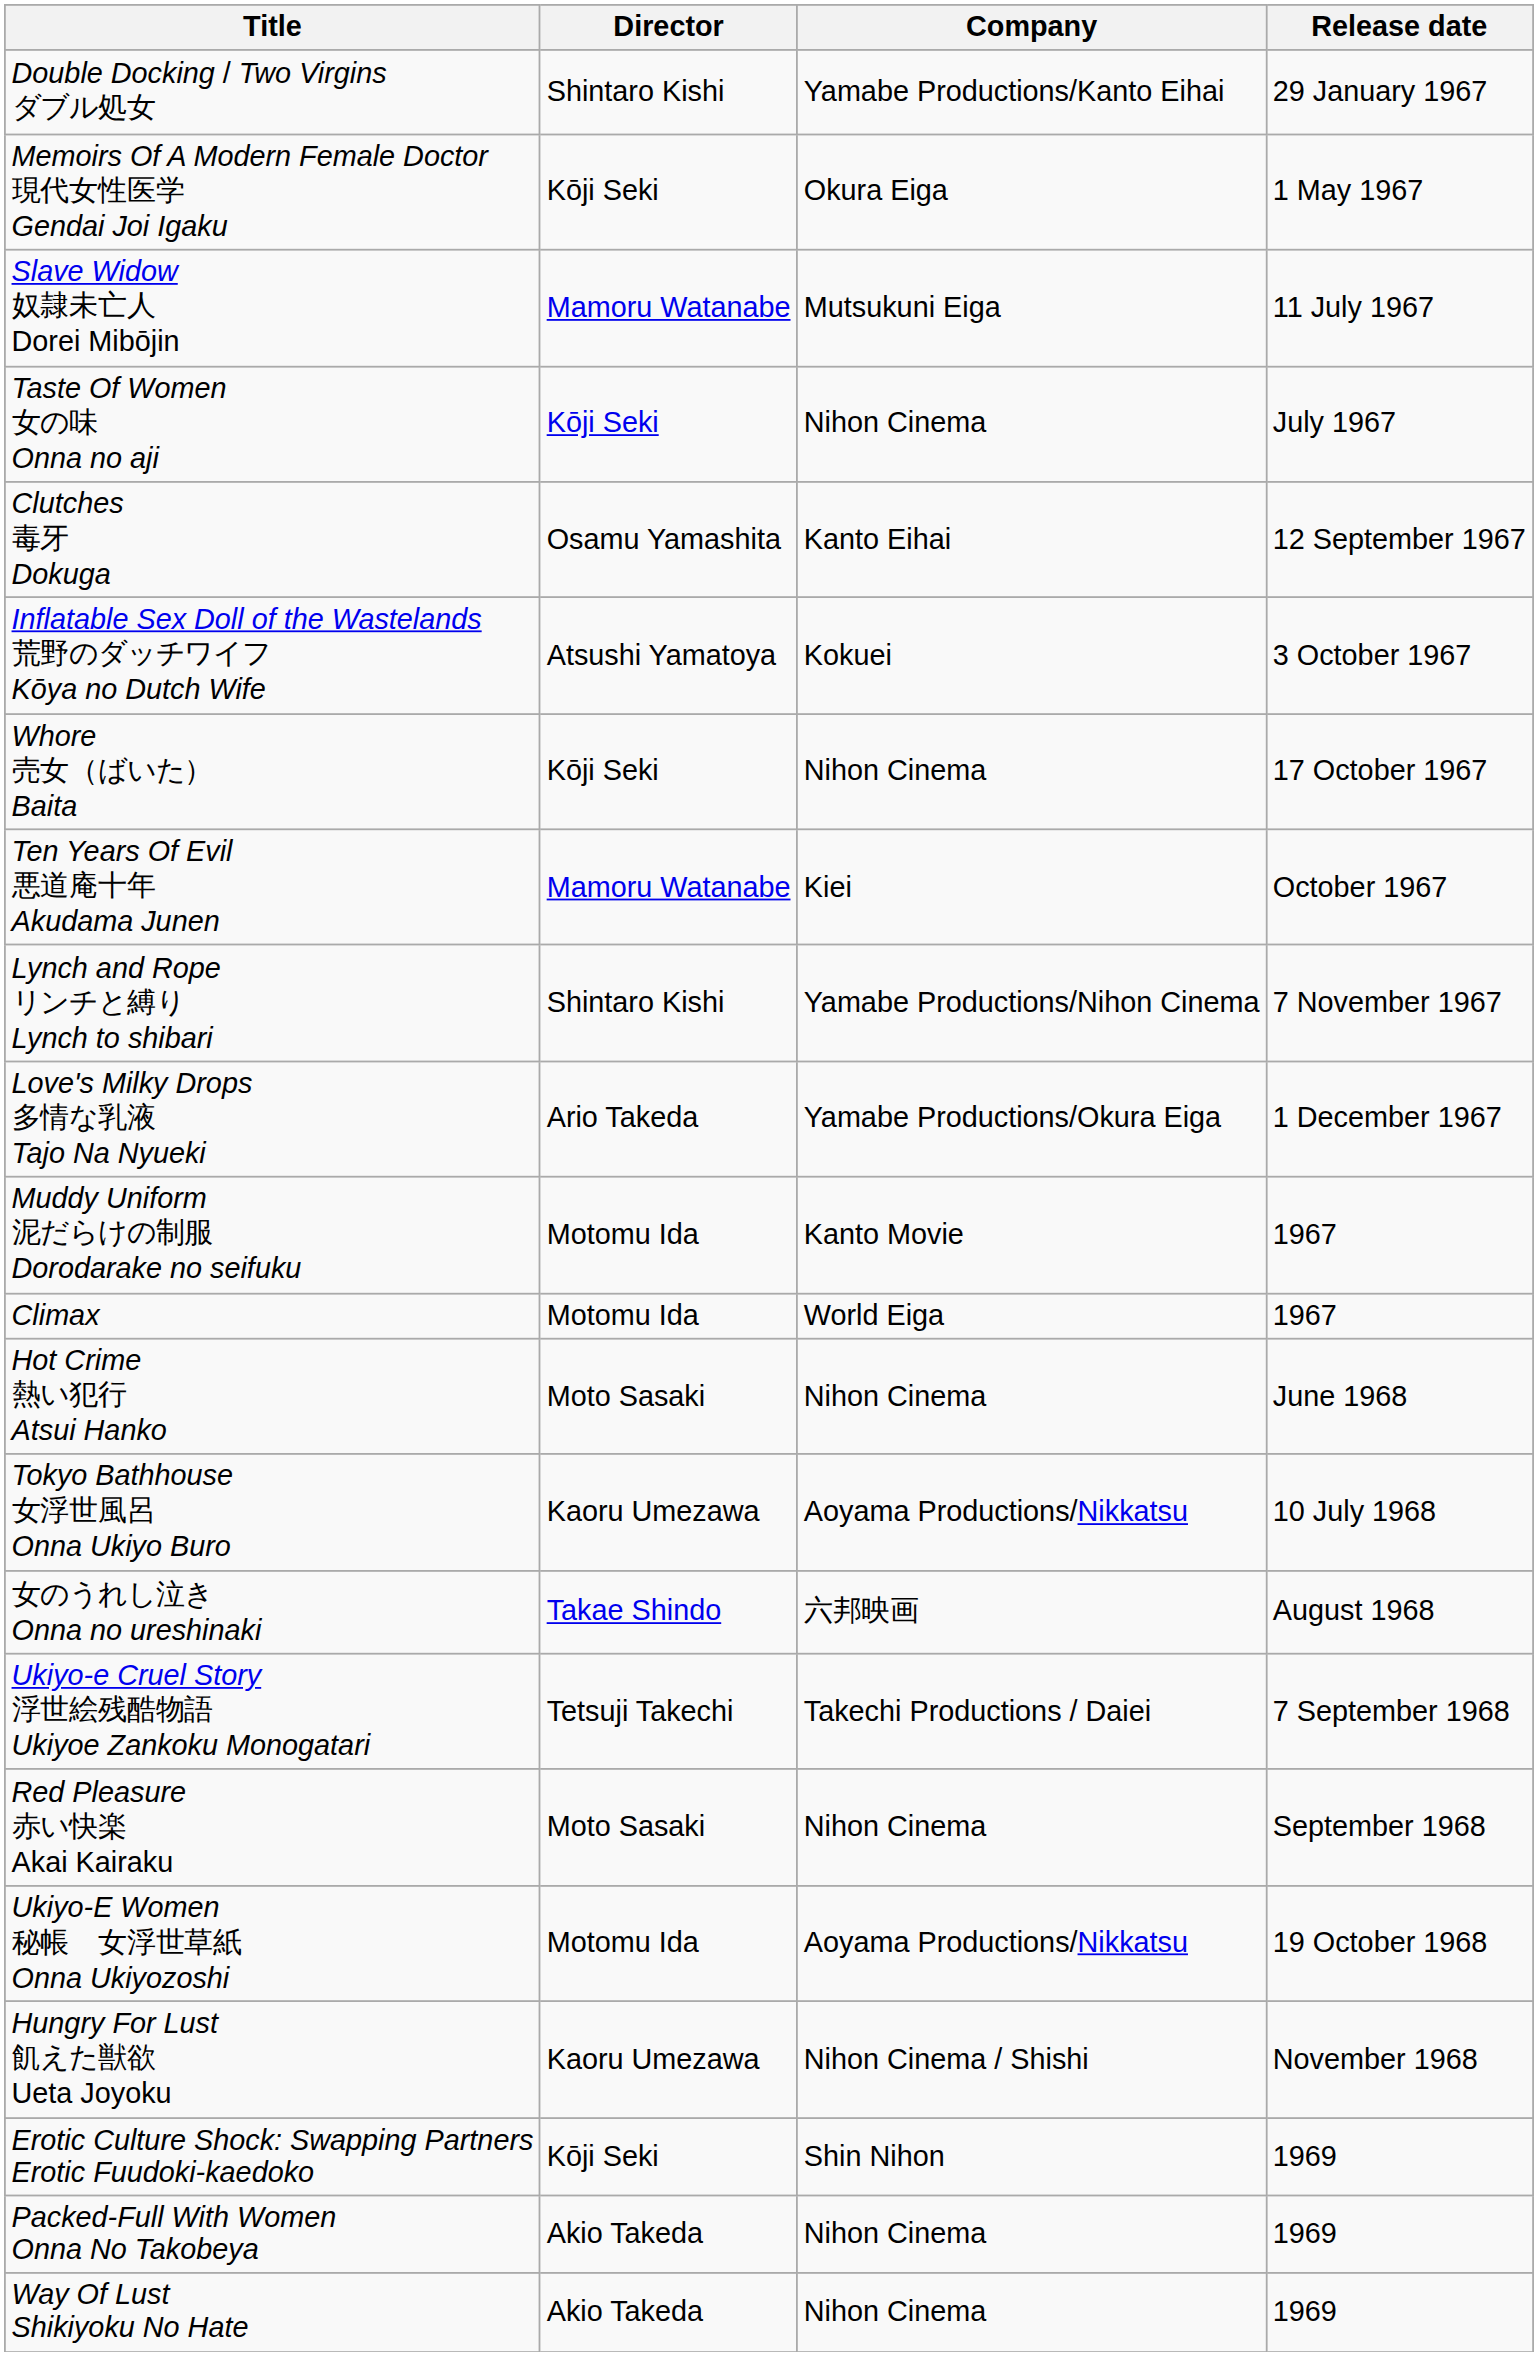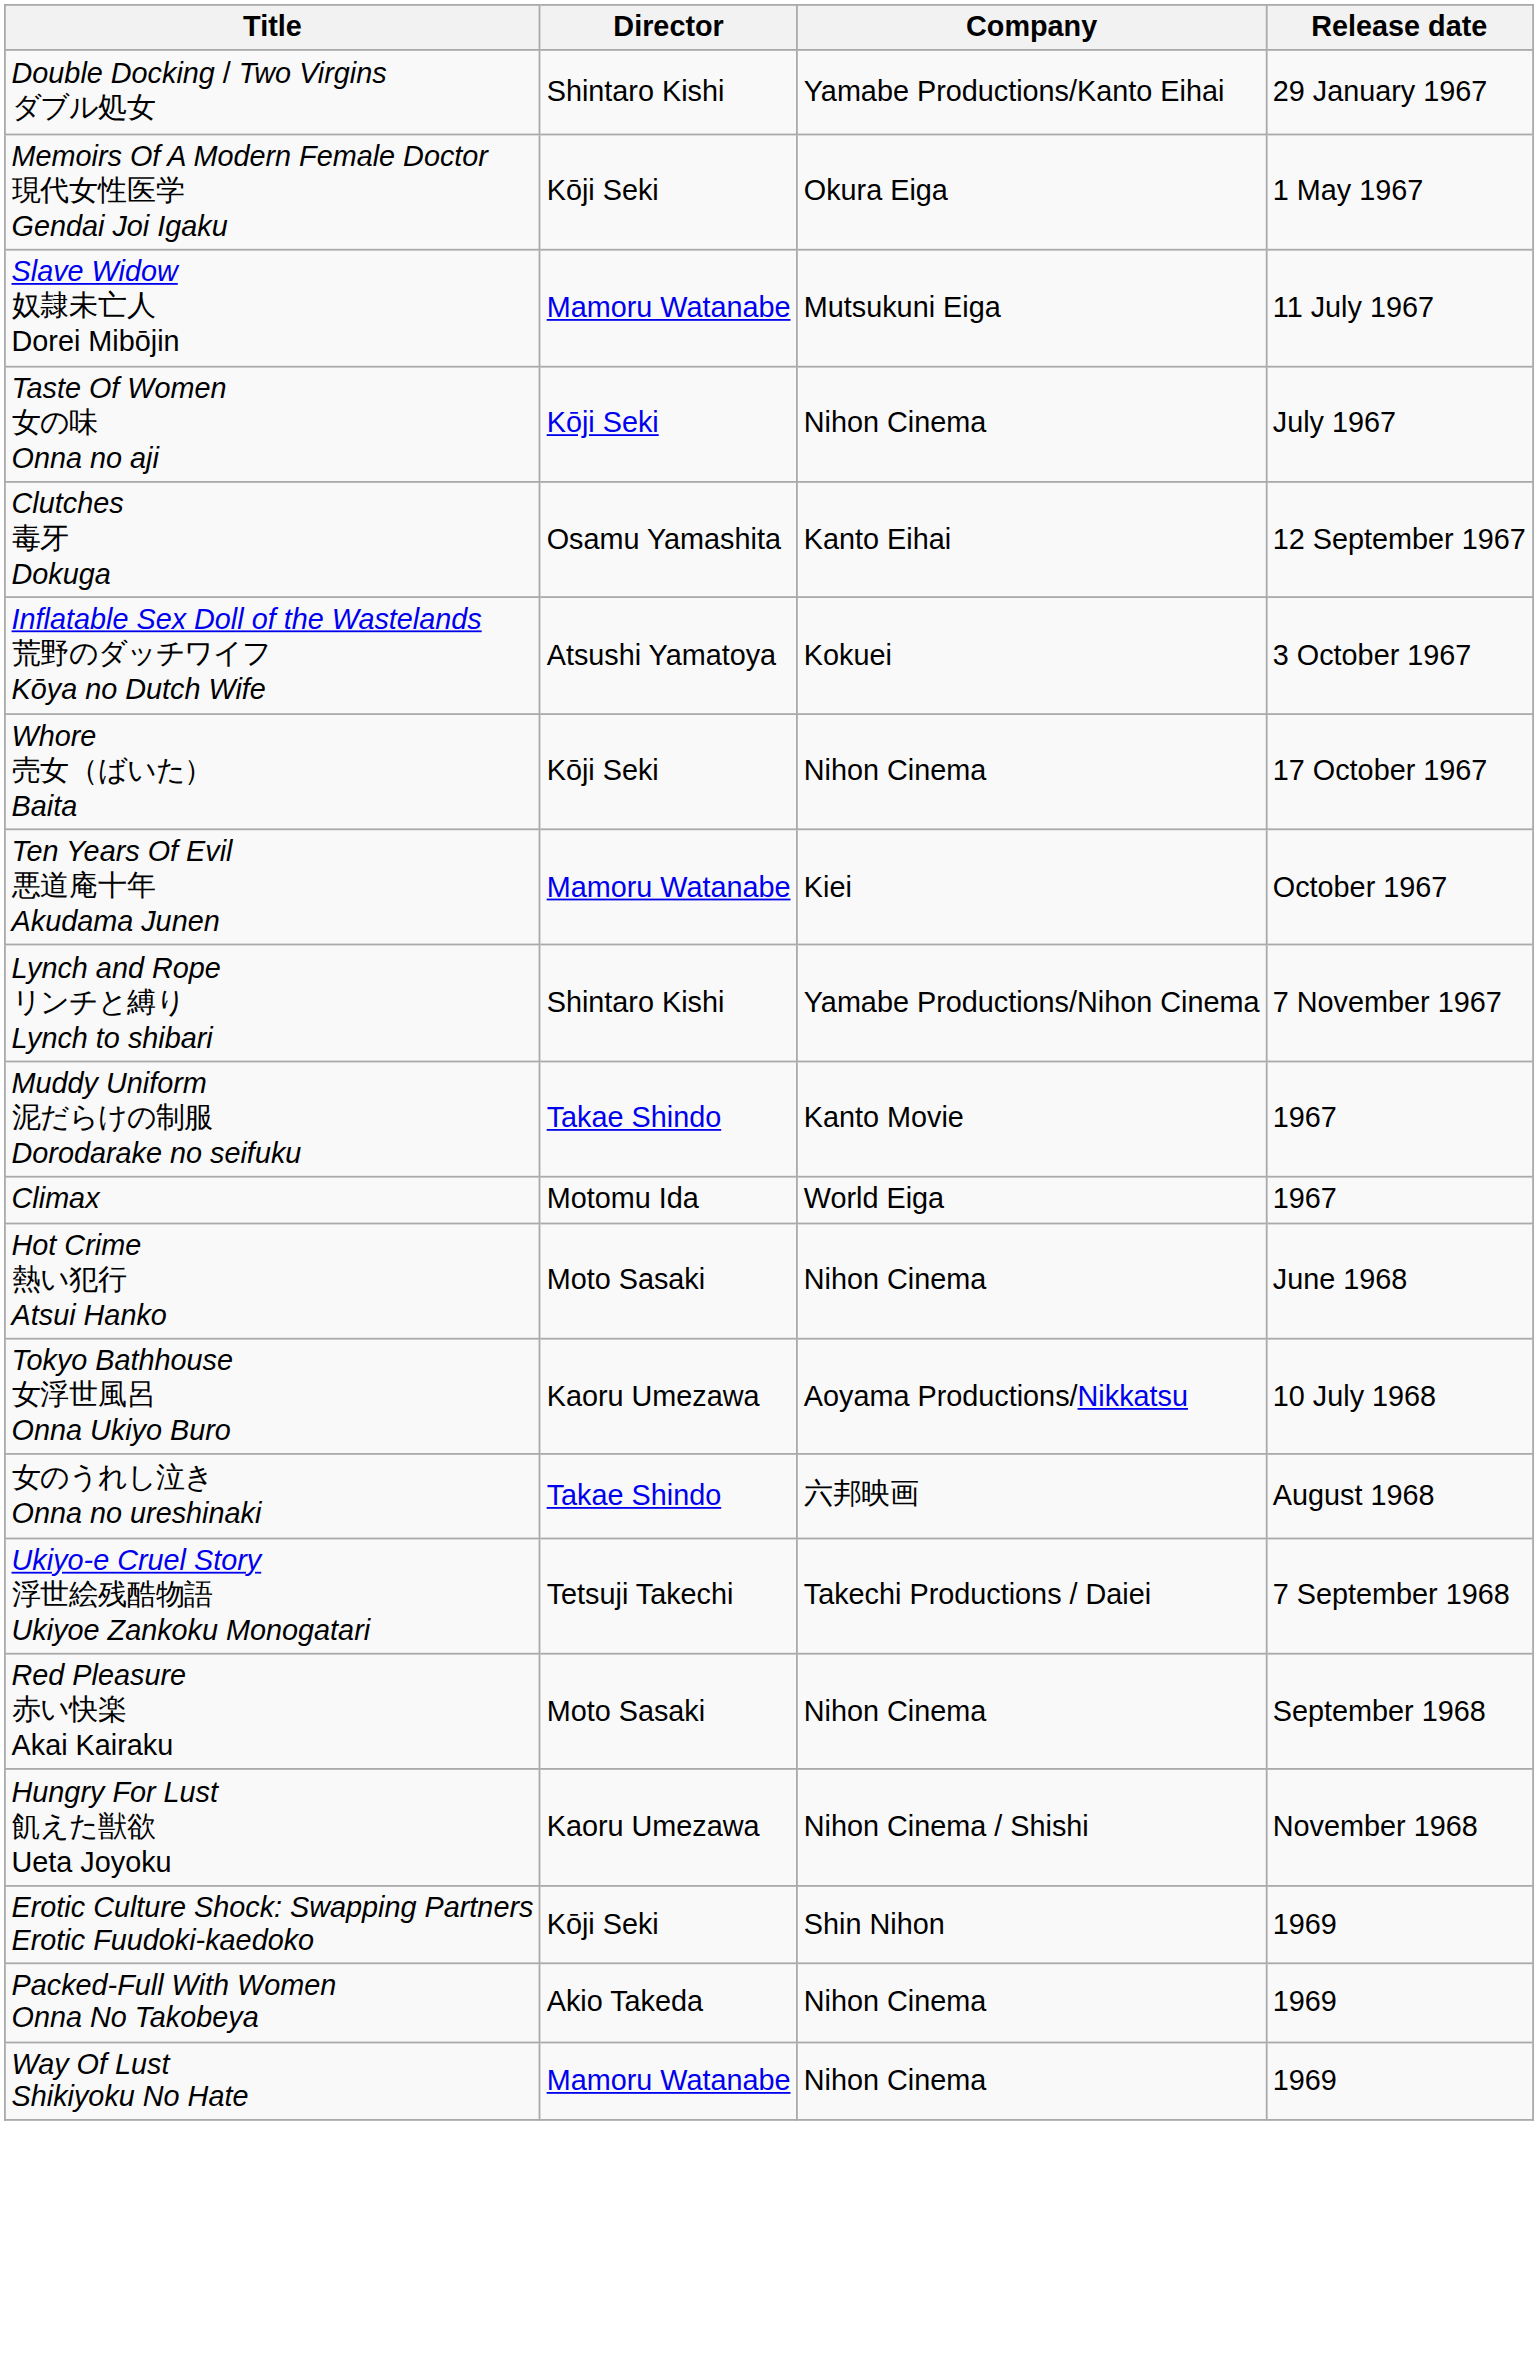- row: Love's Milky Drops 多情な乳液 Tajo Na Nyueki | Ario Takeda | Yamabe Productions/Okura Eiga | 1 December 1967
Muddy Uniform 泥だらけの制服 Dorodarake no seifuku | Director: Motomu Ida -> Takae Shindo
- row: Ukiyo-E Women 秘帳 女浮世草紙 Onna Ukiyozoshi | Motomu Ida | Aoyama Productions/Nikkatsu | 19 October 1968
Way Of Lust Shikiyoku No Hate | Director: Akio Takeda -> Mamoru Watanabe
